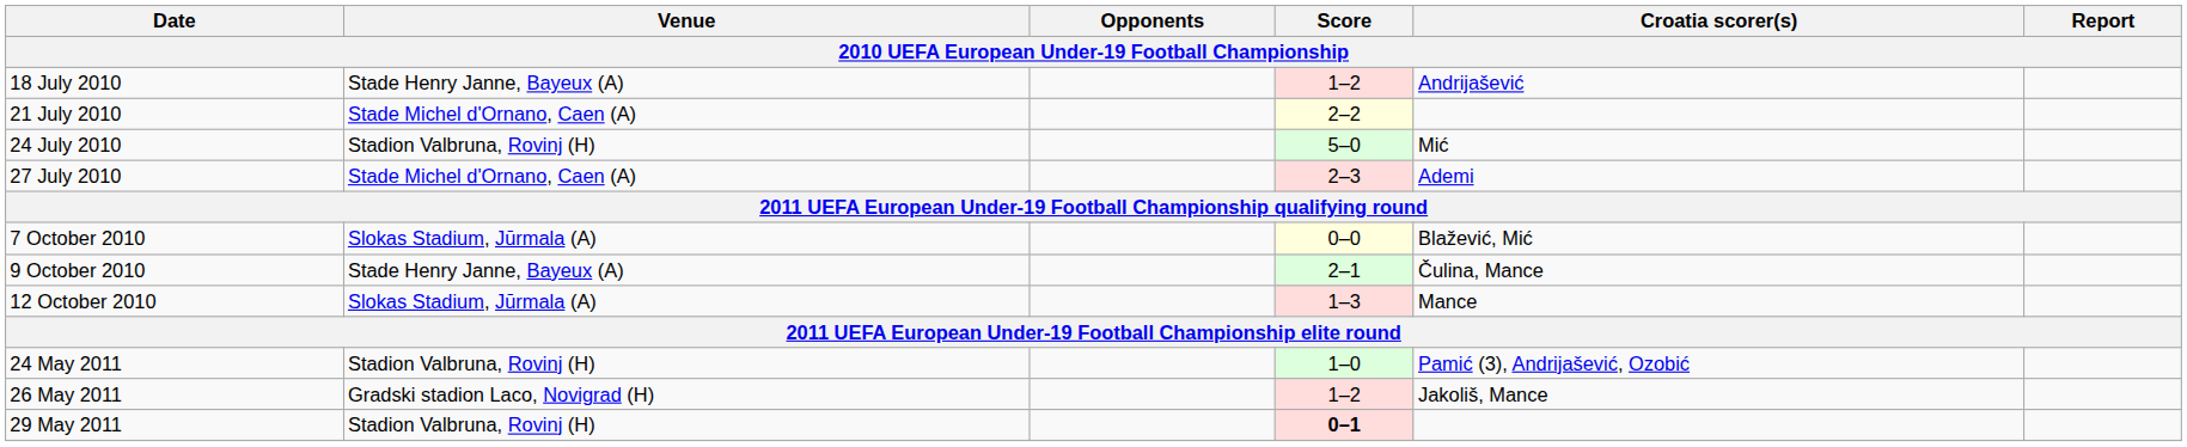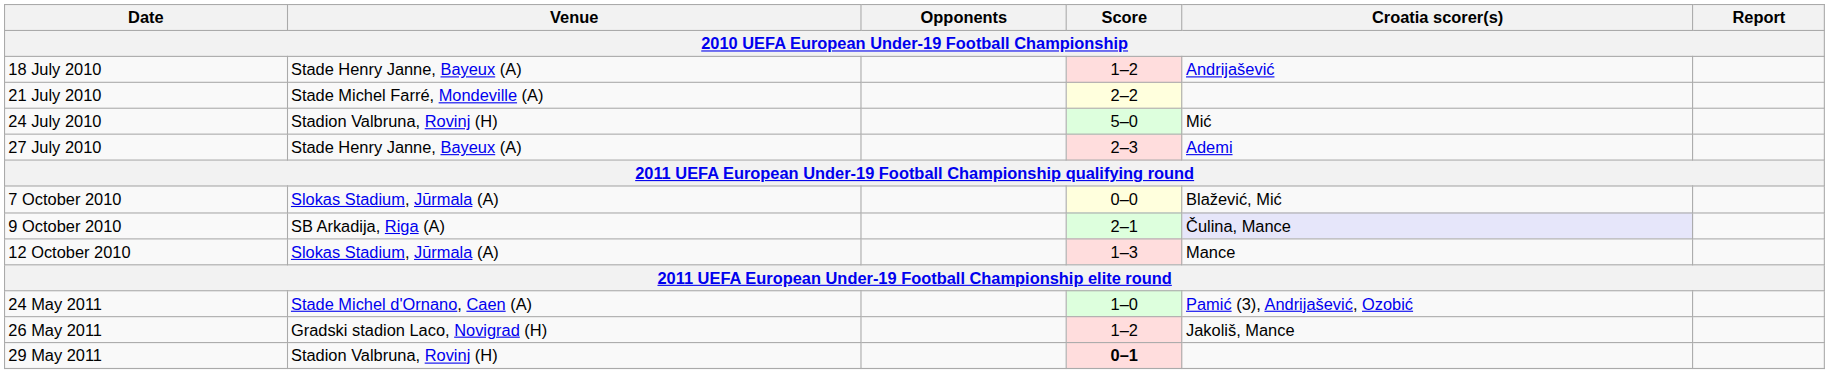21 July 2010 | Venue: Stade Michel d'Ornano, Caen (A) -> Stade Michel Farré, Mondeville (A)
27 July 2010 | Venue: Stade Michel d'Ornano, Caen (A) -> Stade Henry Janne, Bayeux (A)
9 October 2010 | Venue: Stade Henry Janne, Bayeux (A) -> SB Arkadija, Riga (A)
9 October 2010 | Croatia scorer(s): no background -> lavender background
24 May 2011 | Venue: Stadion Valbruna, Rovinj (H) -> Stade Michel d'Ornano, Caen (A)
